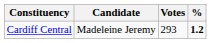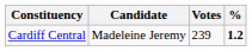Cardiff Central | Votes: 293 -> 239
